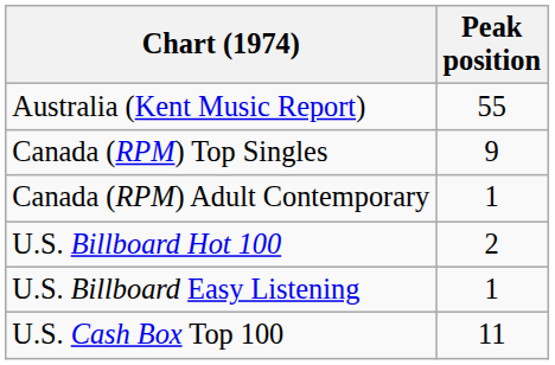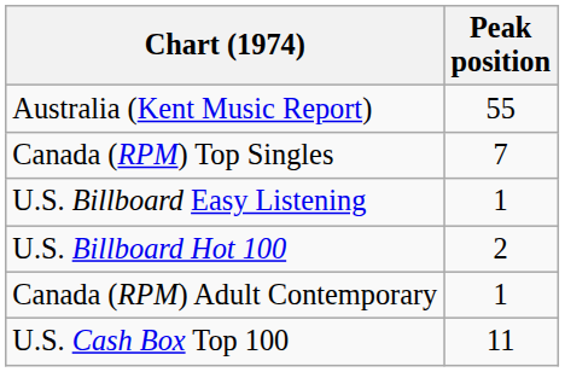Canada (RPM) Top Singles | Peak position: 9 -> 7
rows swapped: Canada (RPM) Adult Contemporary <-> U.S. Billboard Easy Listening
